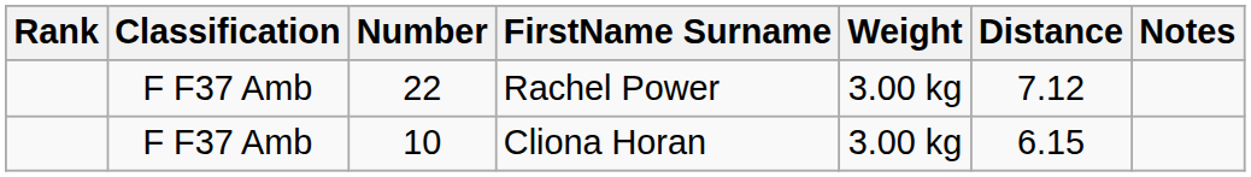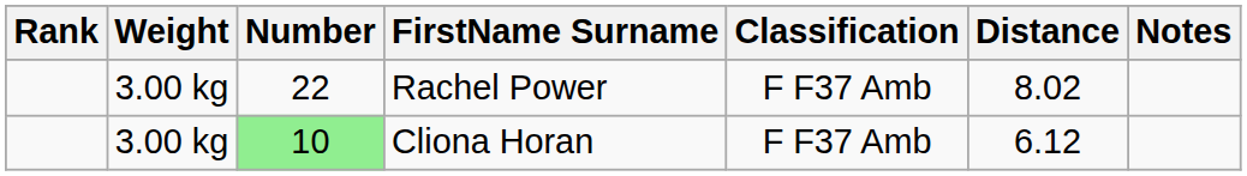columns swapped: Weight <-> Classification
Rachel Power | Distance: 7.12 -> 8.02
Cliona Horan | Number: no background -> lightgreen background
Cliona Horan | Distance: 6.15 -> 6.12
